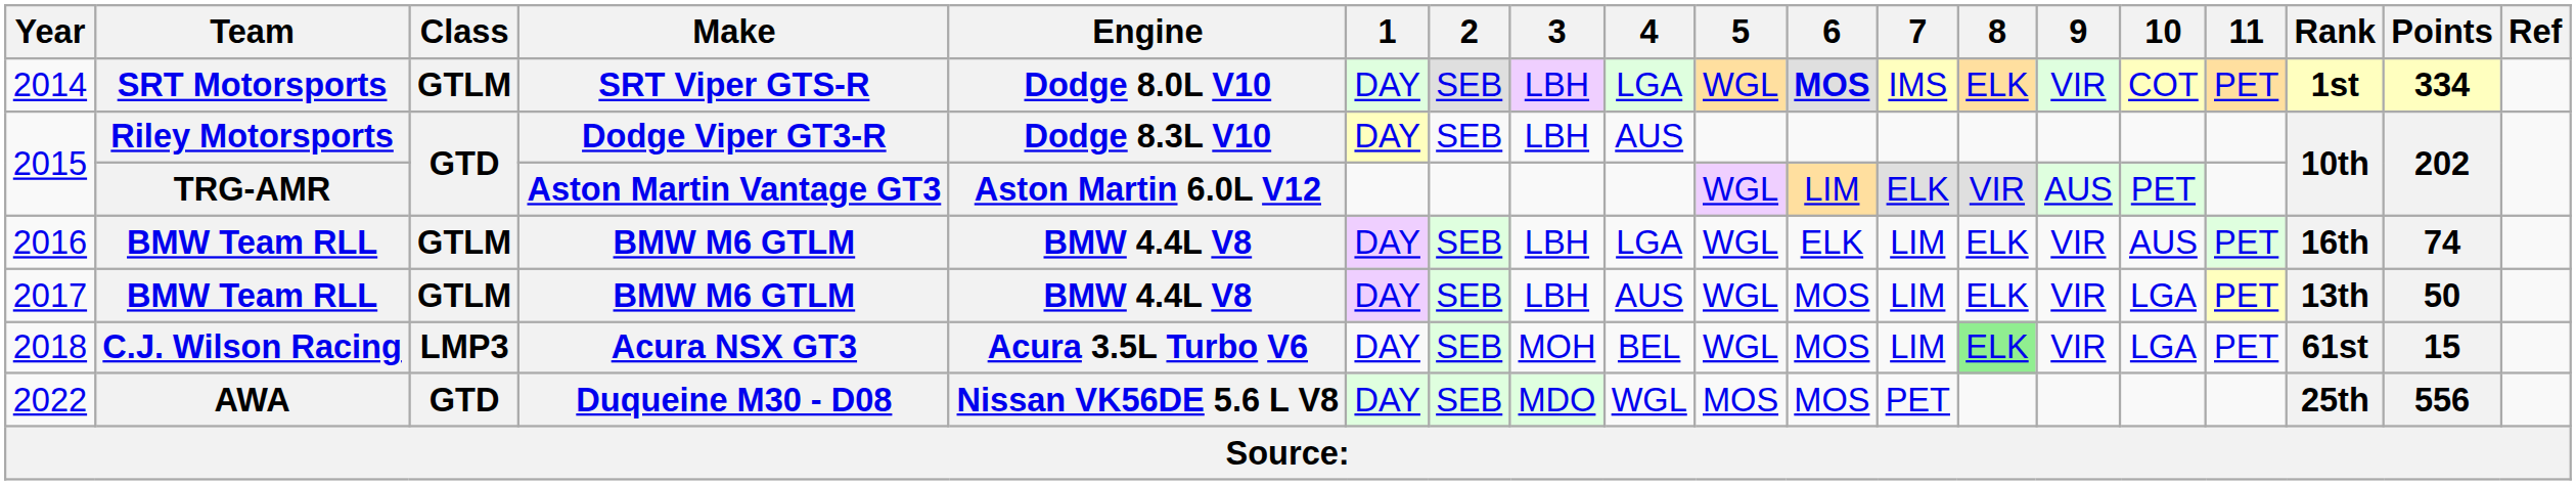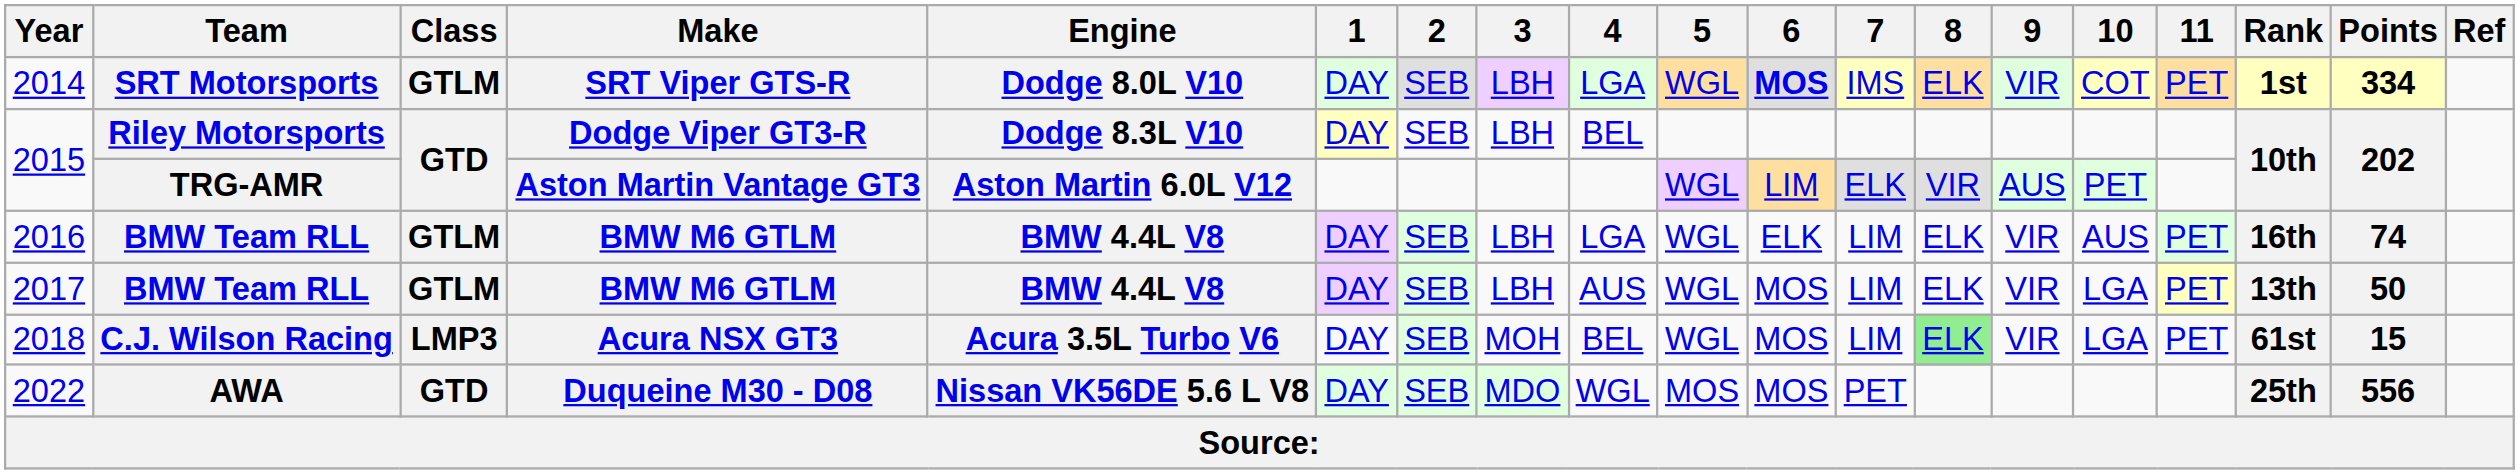2015 / Riley Motorsports | 4: AUS -> BEL
